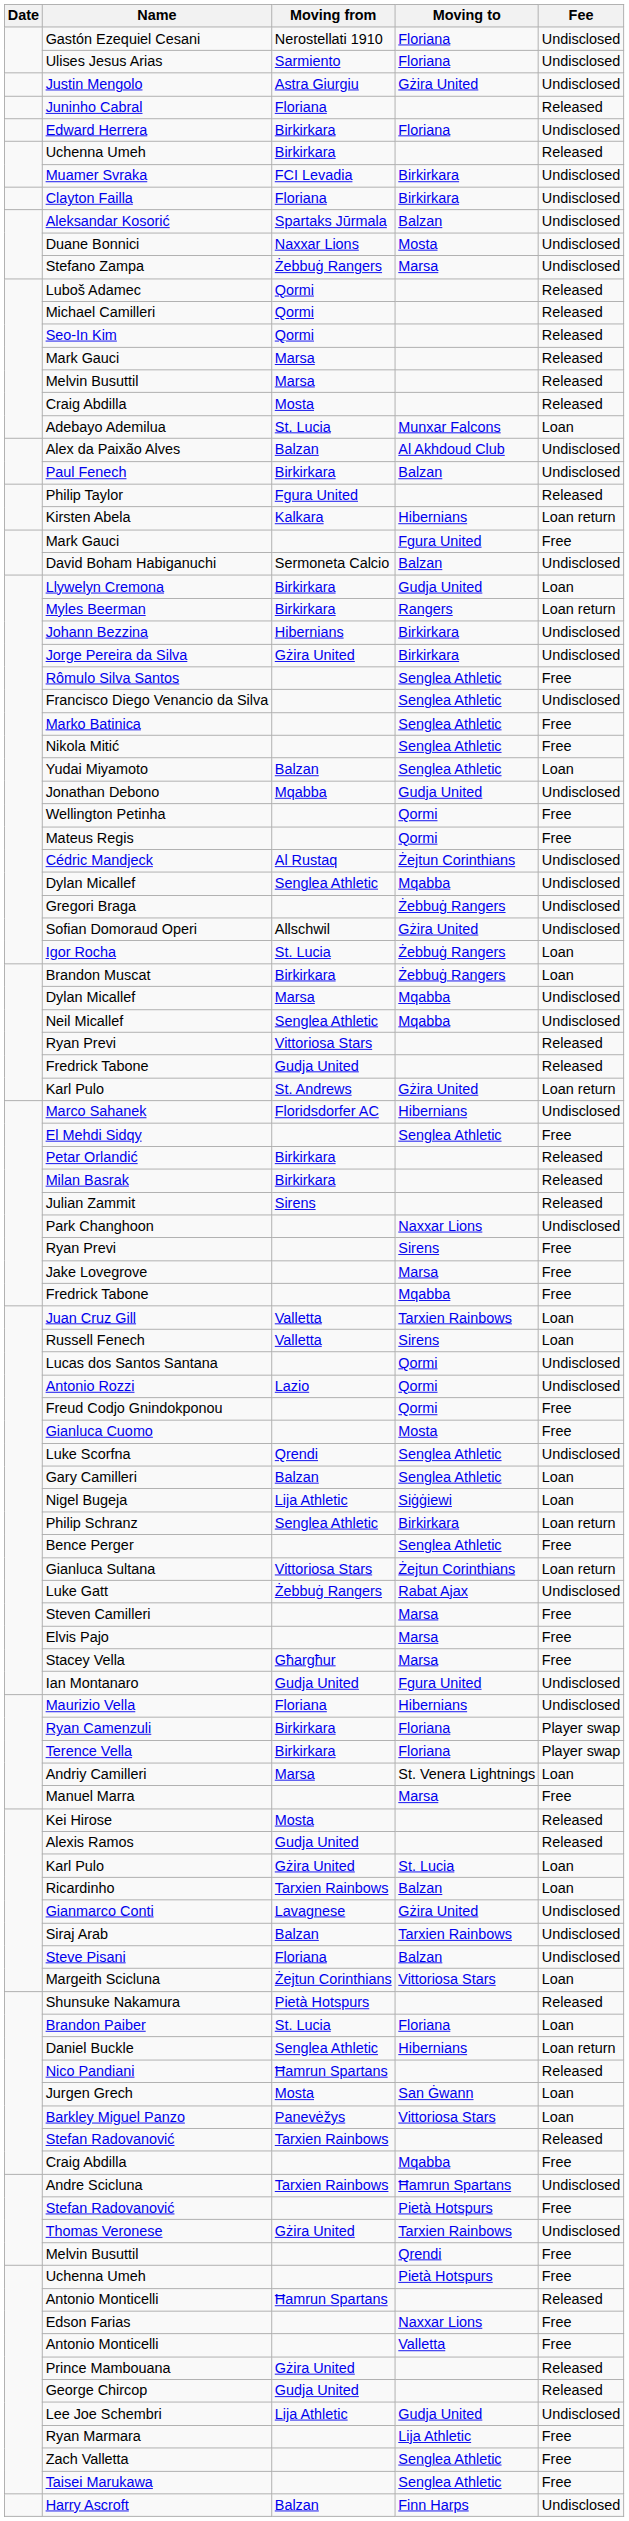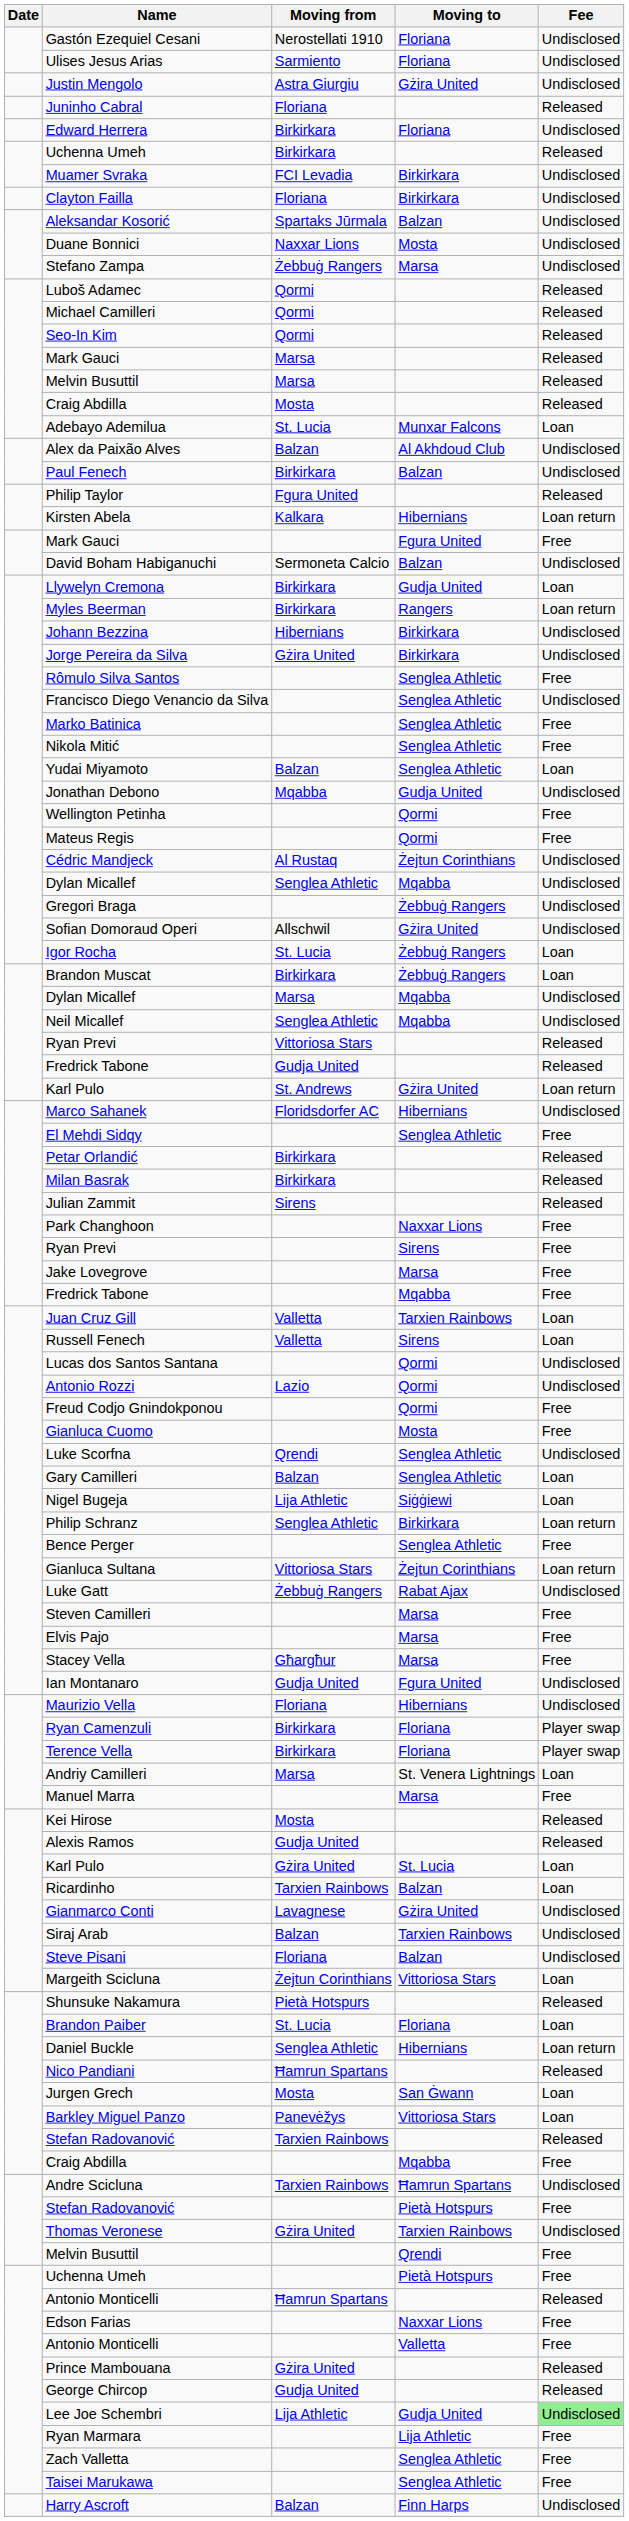Park Changhoon | Fee: Undisclosed -> Free
Lee Joe Schembri | Fee: no background -> lightgreen background
